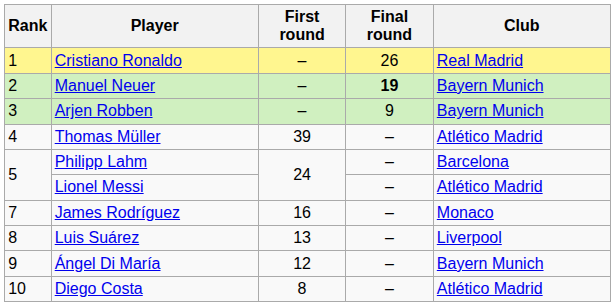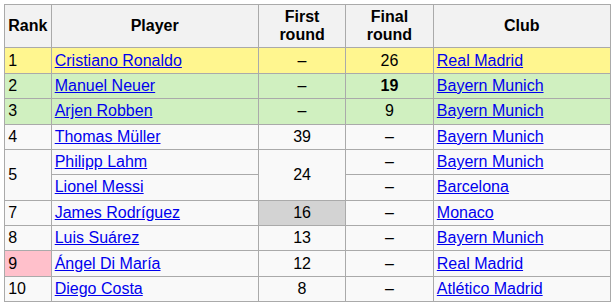Thomas Müller | Club: Atlético Madrid -> Bayern Munich
Philipp Lahm | Club: Barcelona -> Bayern Munich
Lionel Messi | Club: Atlético Madrid -> Barcelona
James Rodríguez | First round: no background -> lightgrey background
Luis Suárez | Club: Liverpool -> Bayern Munich
Ángel Di María | Rank: no background -> pink background
Ángel Di María | Club: Bayern Munich -> Real Madrid
